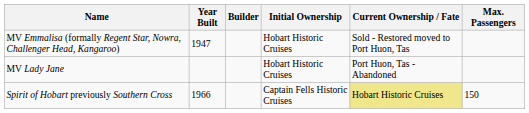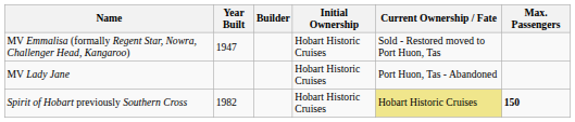Spirit of Hobart previously Southern Cross | Year Built: 1966 -> 1982
Spirit of Hobart previously Southern Cross | Initial Ownership: Captain Fells Historic Cruises -> Hobart Historic Cruises
Spirit of Hobart previously Southern Cross | Max. Passengers: normal -> bold
